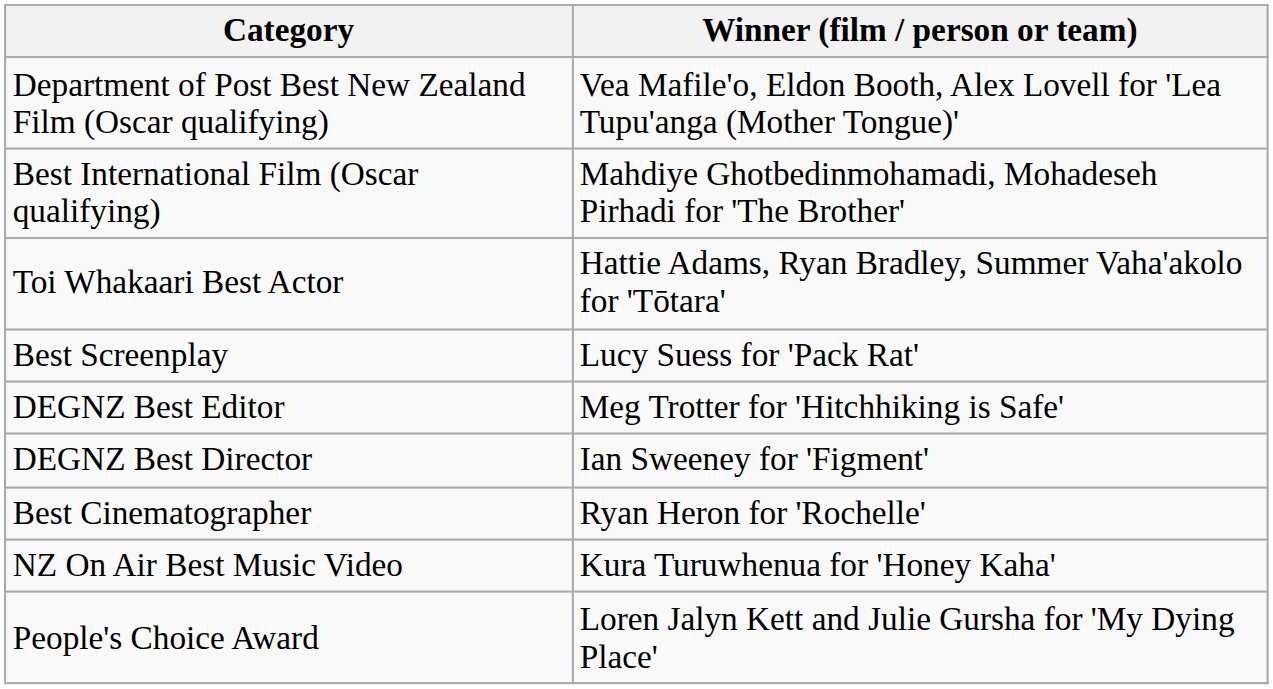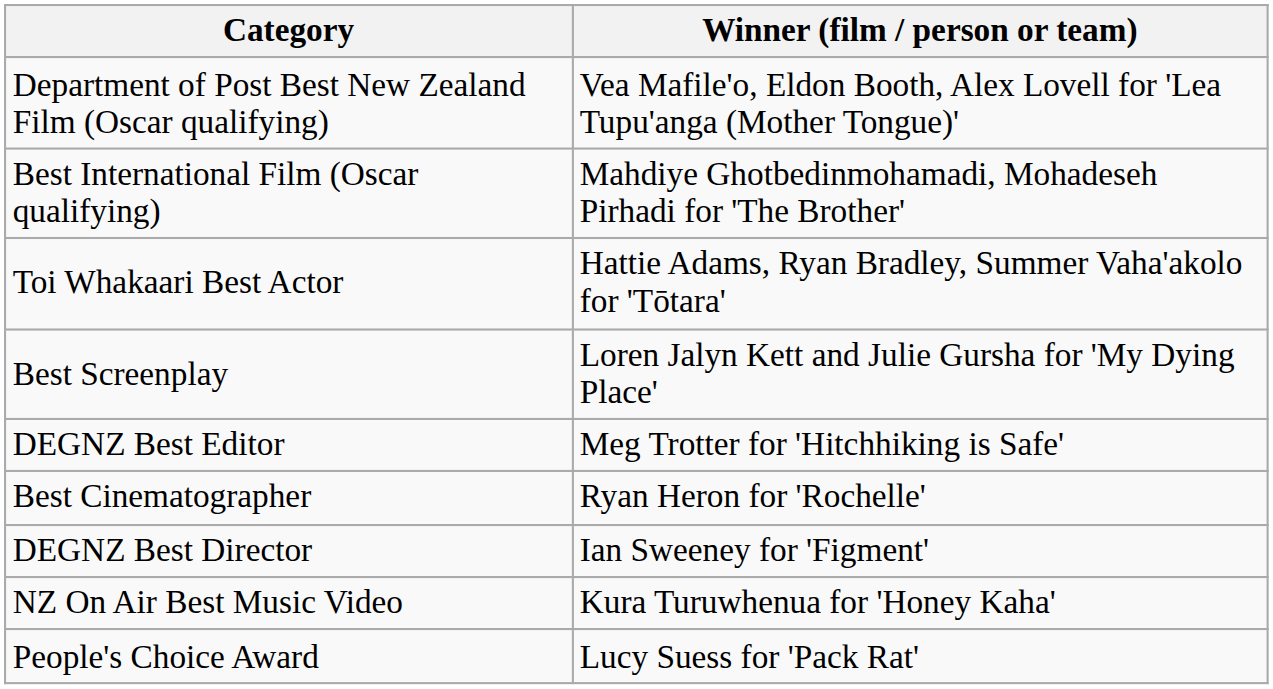Best Screenplay | Winner (film / person or team): Lucy Suess for 'Pack Rat' -> Loren Jalyn Kett and Julie Gursha for 'My Dying Place'
rows swapped: DEGNZ Best Director <-> Best Cinematographer
People's Choice Award | Winner (film / person or team): Loren Jalyn Kett and Julie Gursha for 'My Dying Place' -> Lucy Suess for 'Pack Rat'
